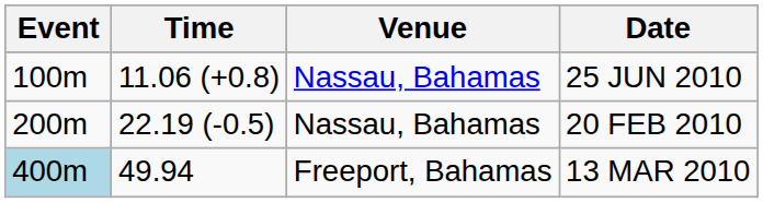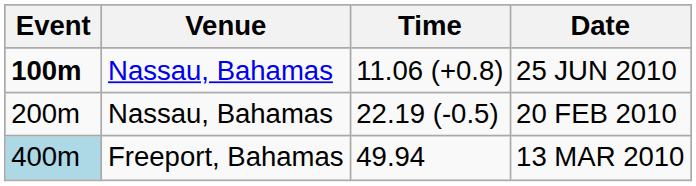columns swapped: Time <-> Venue
25 JUN 2010 | Event: normal -> bold
